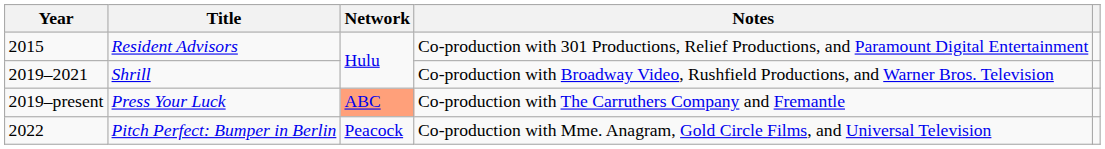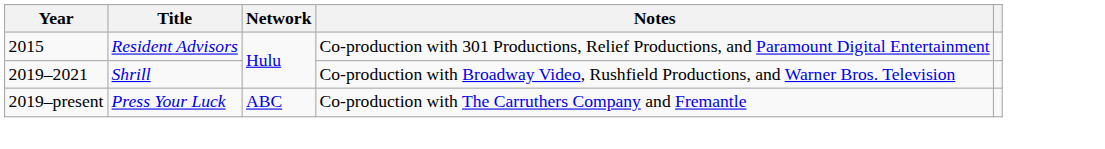Press Your Luck | Network: lightsalmon background -> no background
- row: 2022 | Pitch Perfect: Bumper in Berlin | Peacock | Co-production with Mme. Anagram, Gold Circle Films, and Universal Television
